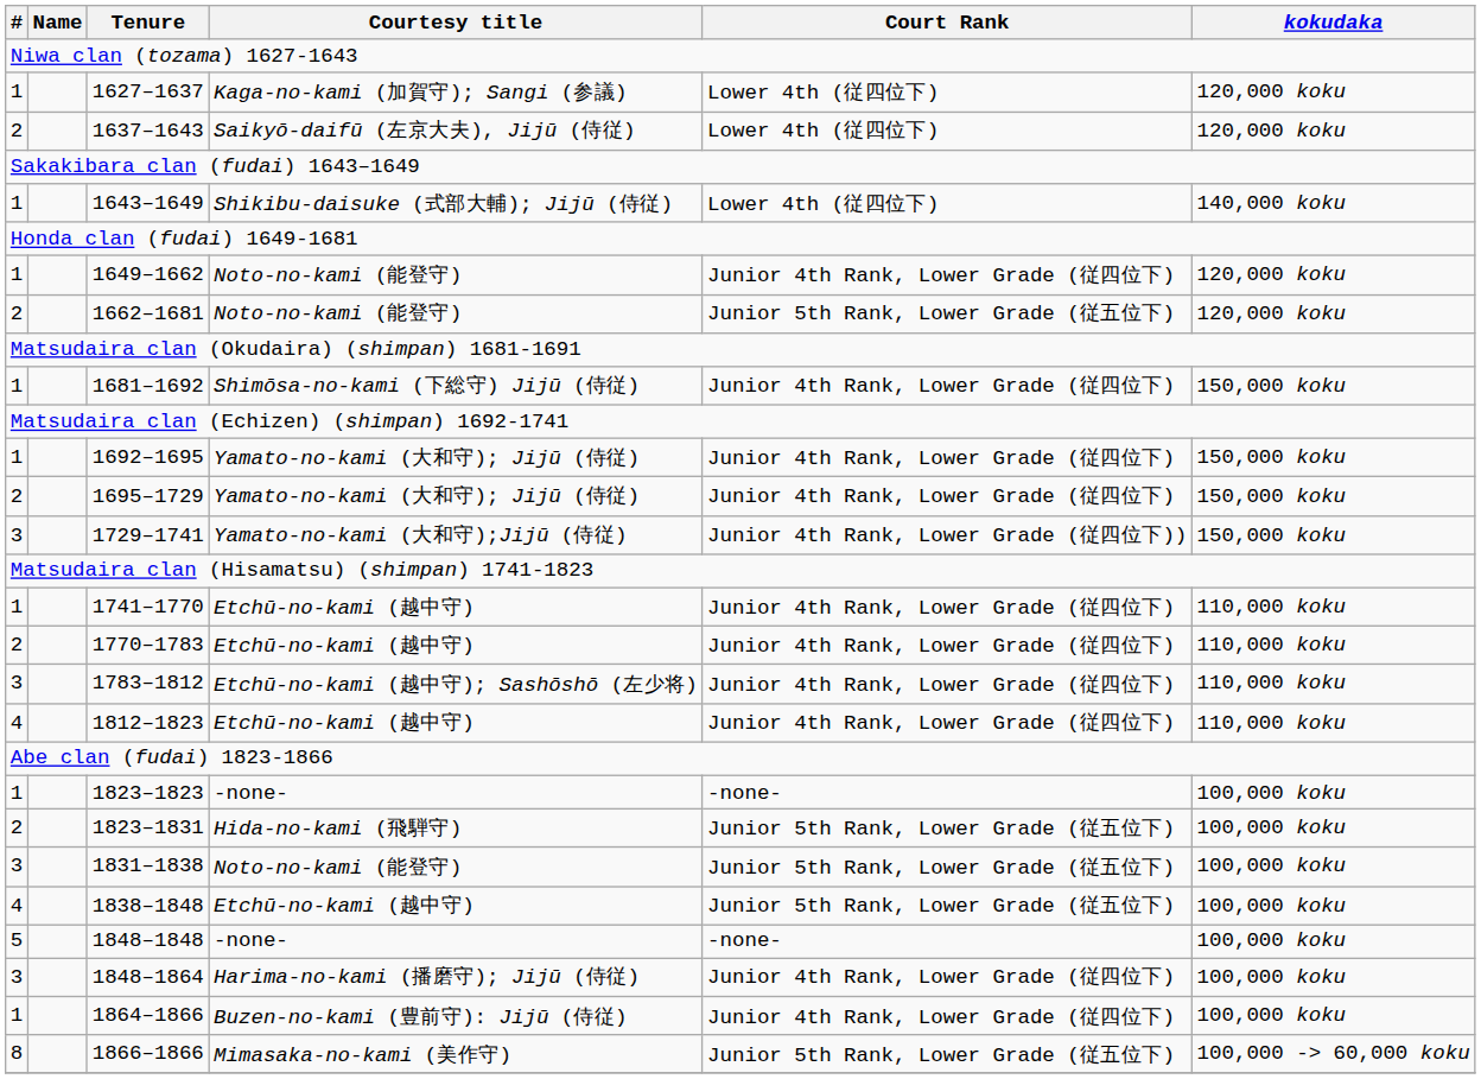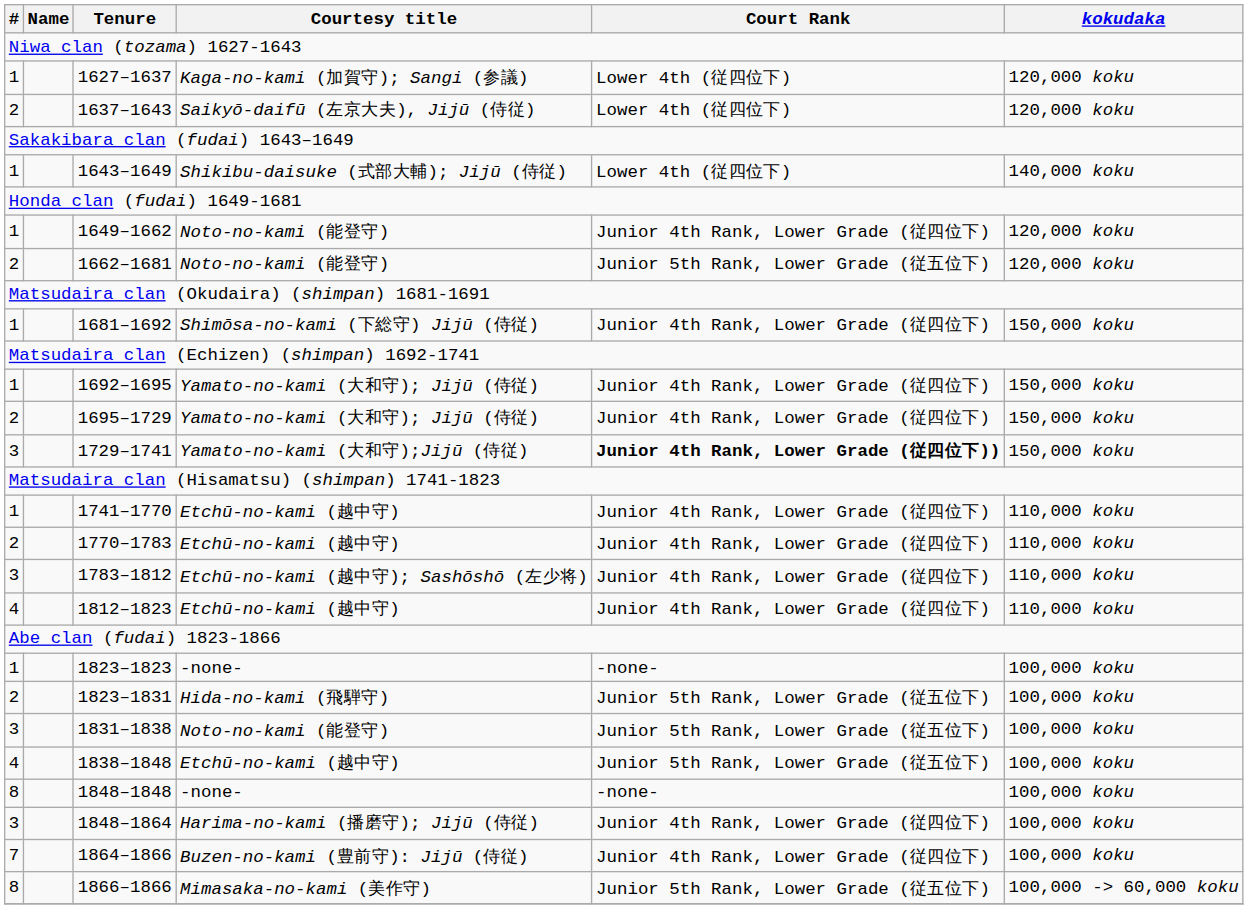1729–1741 | Court Rank: normal -> bold
1848–1848 | #: 5 -> 8
1864–1866 | #: 1 -> 7
